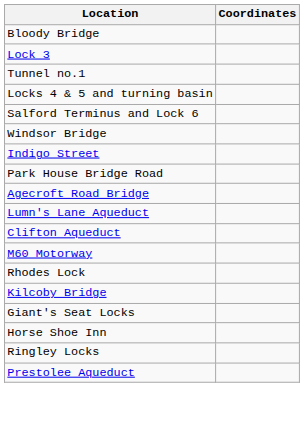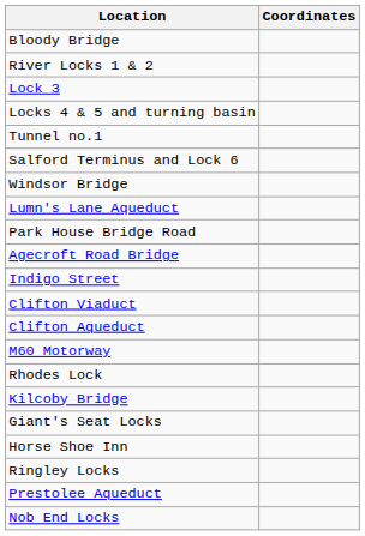+ row: River Locks 1 & 2
rows swapped: Tunnel no.1 <-> Locks 4 & 5 and turning basin
rows swapped: Indigo Street <-> Lumn's Lane Aqueduct
+ row: Clifton Viaduct
+ row: Nob End Locks
